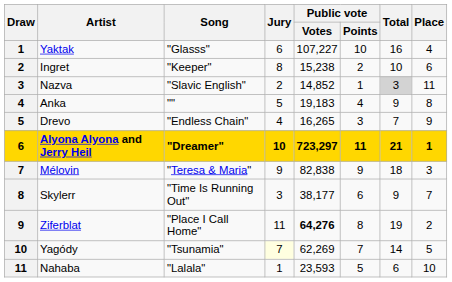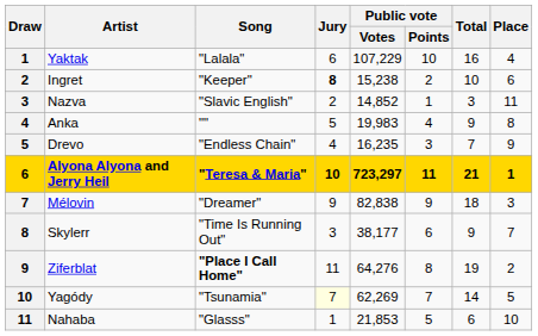Yaktak | Song: "Glasss" -> "Lalala"
Yaktak | Public vote / Votes: 107,227 -> 107,229
Ingret | Jury: normal -> bold
Nazva | Total: lightgrey background -> no background
Anka | Public vote / Votes: 19,183 -> 19,983
Drevo | Public vote / Votes: 16,265 -> 16,235
Alyona Alyona and Jerry Heil | Song: "Dreamer" -> "Teresa & Maria"
Mélovin | Song: "Teresa & Maria" -> "Dreamer"
Ziferblat | Song: normal -> bold
Ziferblat | Public vote / Votes: bold -> normal
Nahaba | Song: "Lalala" -> "Glasss"
Nahaba | Public vote / Votes: 23,593 -> 21,853
